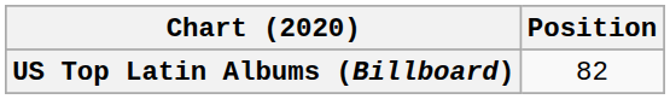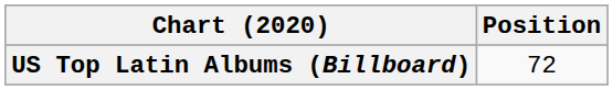US Top Latin Albums (Billboard) | Position: 82 -> 72
